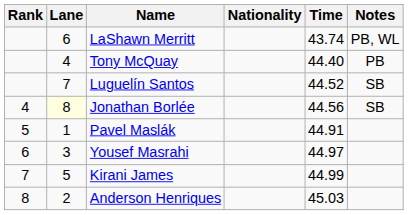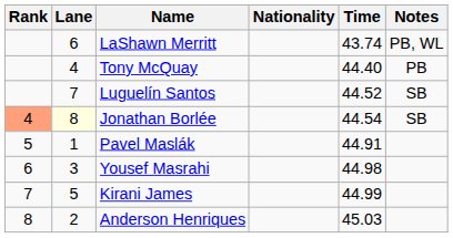Jonathan Borlée | Rank: no background -> lightsalmon background
Jonathan Borlée | Time: 44.56 -> 44.54
Yousef Masrahi | Time: 44.97 -> 44.98
